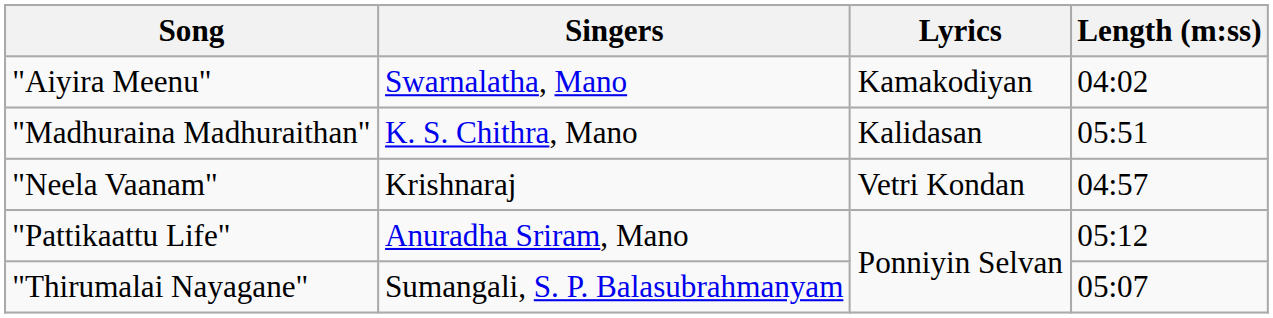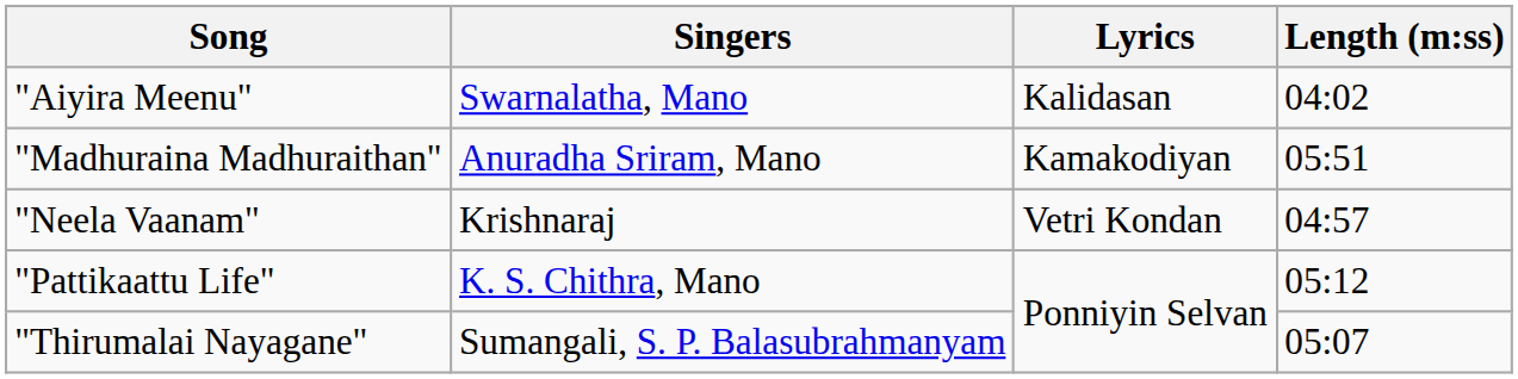"Aiyira Meenu" | Lyrics: Kamakodiyan -> Kalidasan
"Madhuraina Madhuraithan" | Singers: K. S. Chithra, Mano -> Anuradha Sriram, Mano
"Madhuraina Madhuraithan" | Lyrics: Kalidasan -> Kamakodiyan
"Pattikaattu Life" | Singers: Anuradha Sriram, Mano -> K. S. Chithra, Mano
